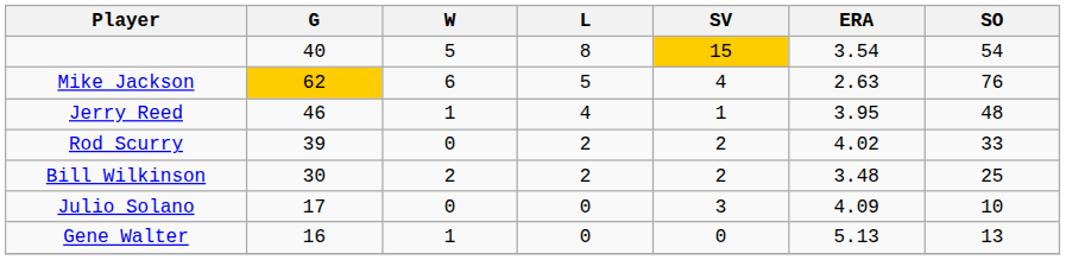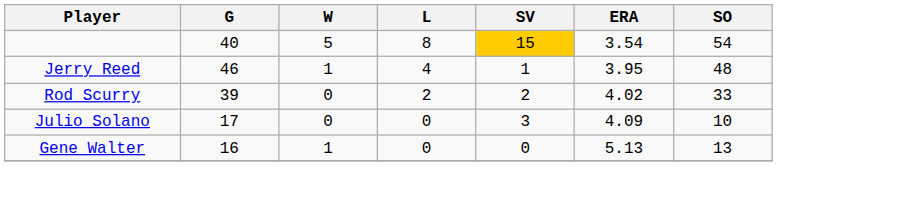- row: Mike Jackson | 62 | 6 | 5 | 4 | 2.63 | 76
- row: Bill Wilkinson | 30 | 2 | 2 | 2 | 3.48 | 25
